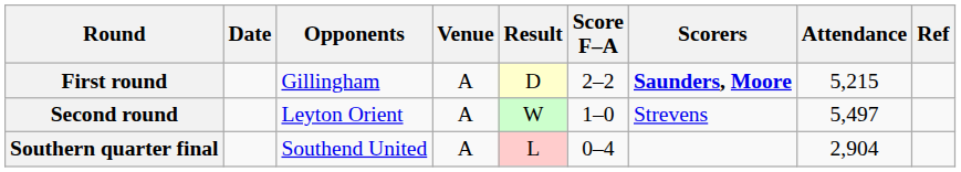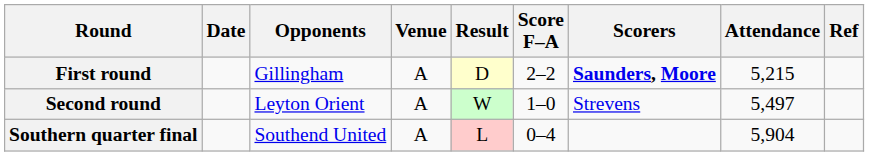Southern quarter final | Attendance: 2,904 -> 5,904
